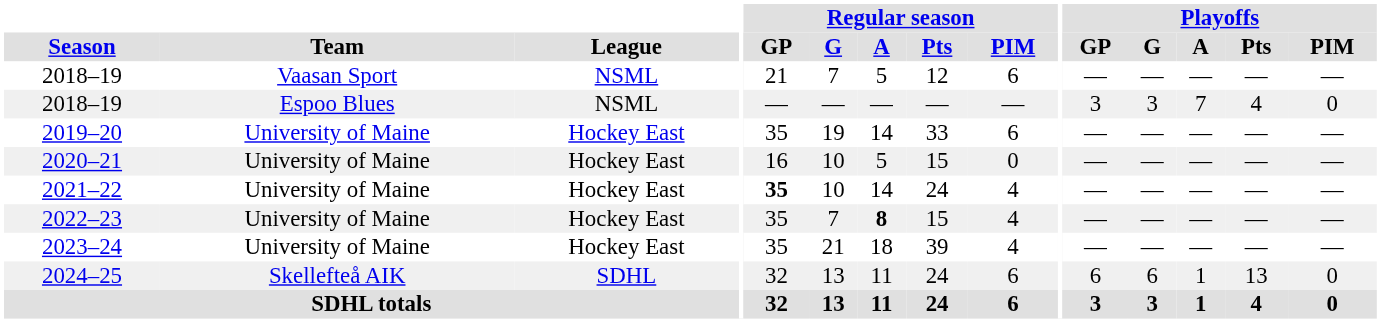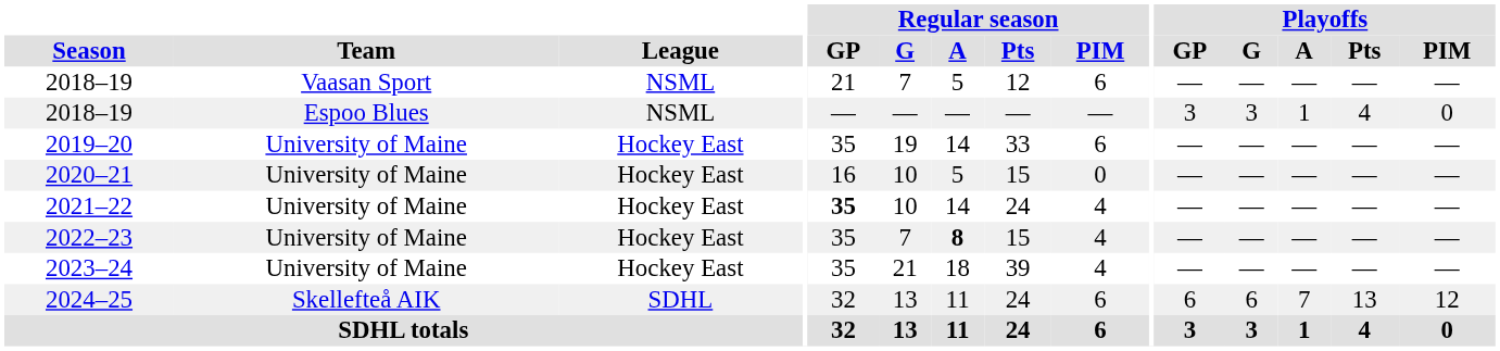2018–19 / Espoo Blues | Playoffs / A: 7 -> 1
2024–25 | Playoffs / A: 1 -> 7
2024–25 | Playoffs / PIM: 0 -> 12
